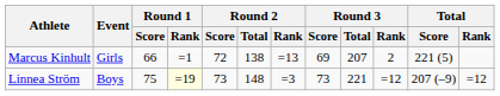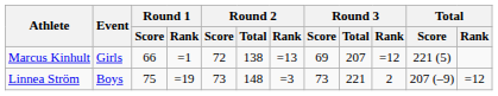Marcus Kinhult | Round 3 / Rank: 2 -> =12
Linnea Ström | Round 1 / Rank: lightyellow background -> no background
Linnea Ström | Round 3 / Rank: =12 -> 2
